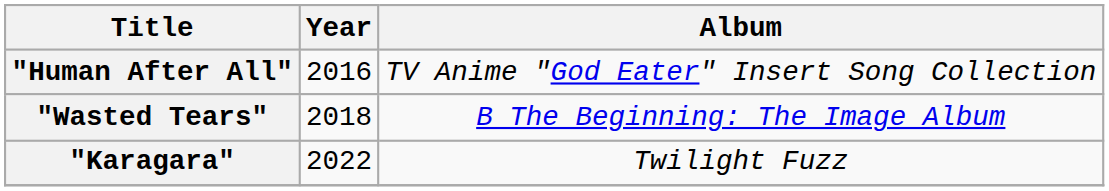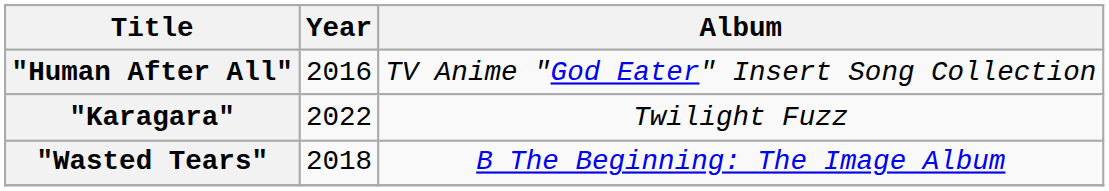rows swapped: "Wasted Tears" <-> "Karagara"
